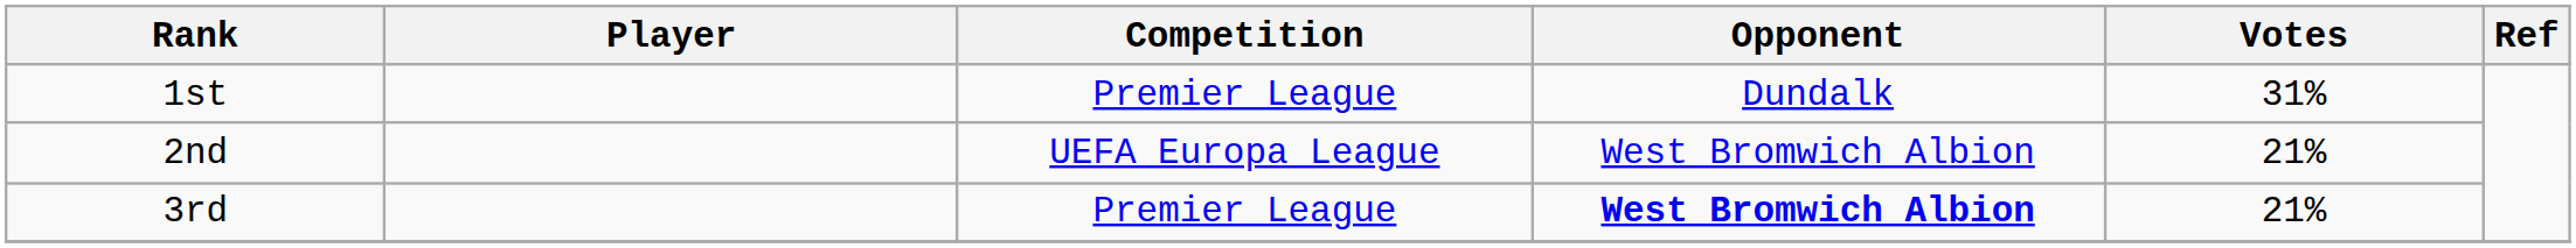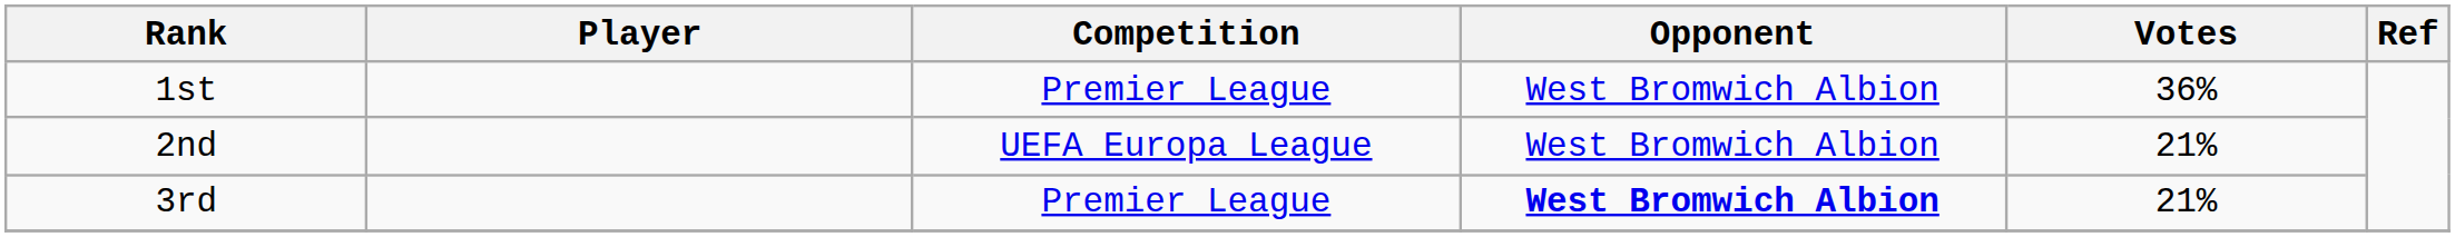1st | Opponent: Dundalk -> West Bromwich Albion
1st | Votes: 31% -> 36%
